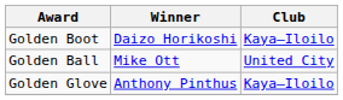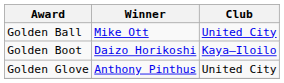rows swapped: Golden Ball <-> Golden Boot
Golden Glove | Club: Kaya–Iloilo -> United City
